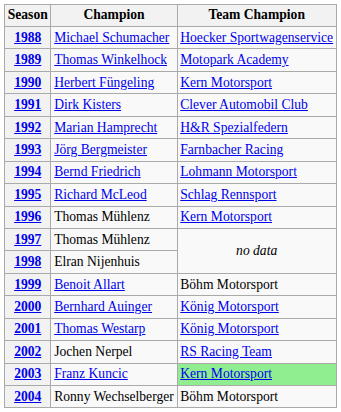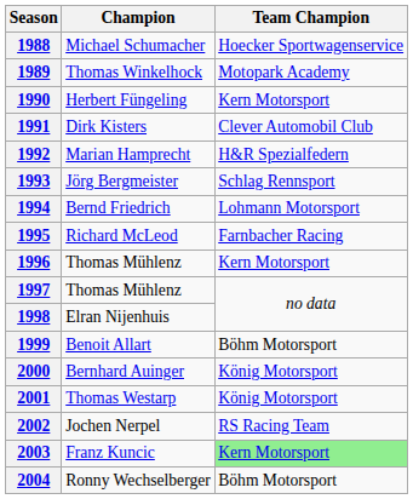1993 | Team Champion: Farnbacher Racing -> Schlag Rennsport
1995 | Team Champion: Schlag Rennsport -> Farnbacher Racing
